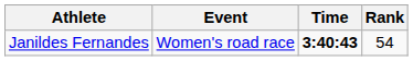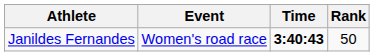Janildes Fernandes | Rank: 54 -> 50
